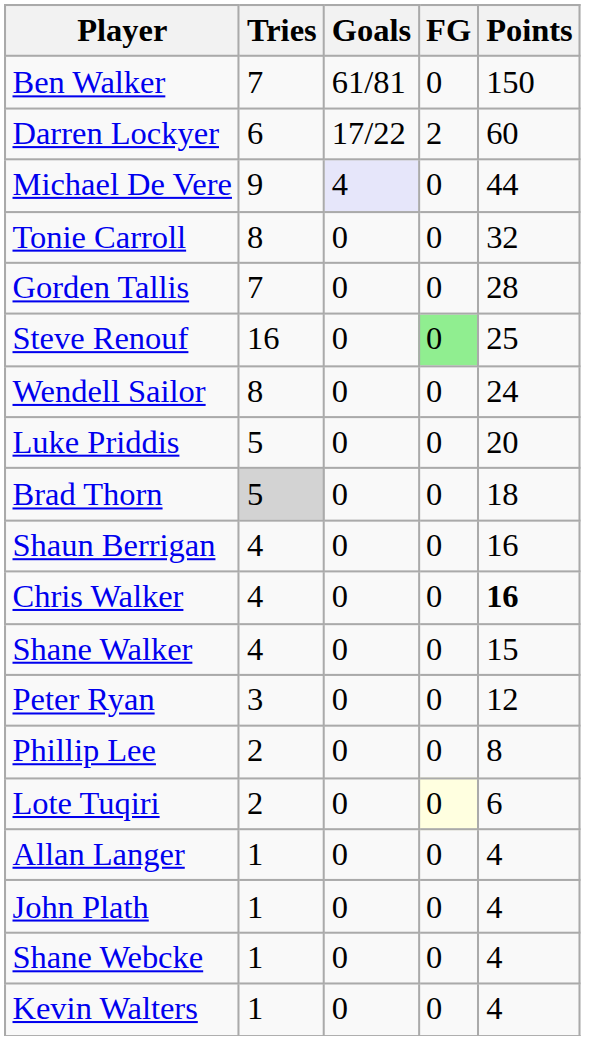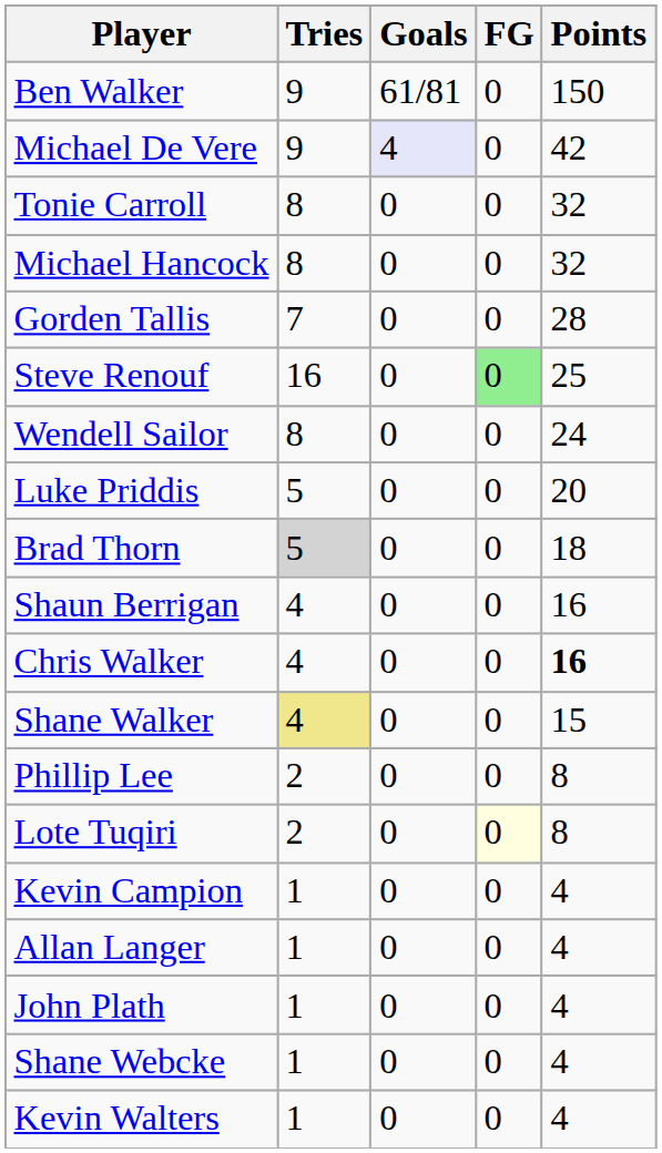Ben Walker | Tries: 7 -> 9
- row: Darren Lockyer | 6 | 17/22 | 2 | 60
Michael De Vere | Points: 44 -> 42
+ row: Michael Hancock | 8 | 0 | 0 | 32
Shane Walker | Tries: no background -> khaki background
- row: Peter Ryan | 3 | 0 | 0 | 12
Lote Tuqiri | Points: 6 -> 8
+ row: Kevin Campion | 1 | 0 | 0 | 4
